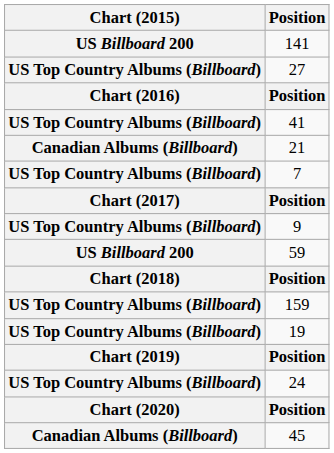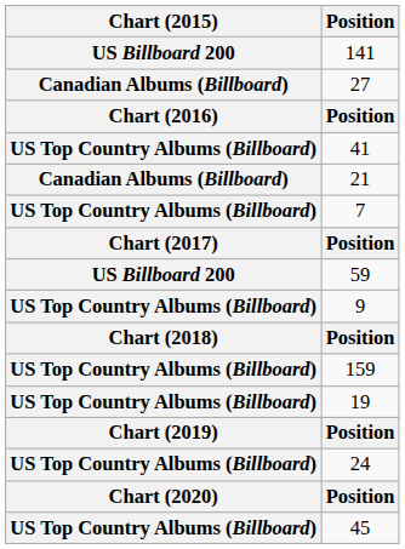27 | Chart (2015): US Top Country Albums (Billboard) -> Canadian Albums (Billboard)
rows swapped: 59 <-> 9
45 | Chart (2015): Canadian Albums (Billboard) -> US Top Country Albums (Billboard)
